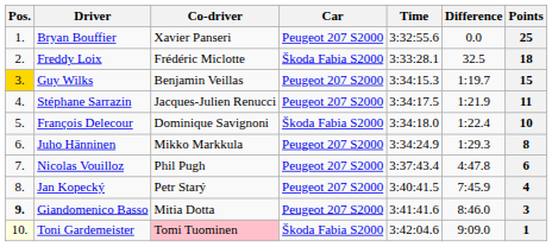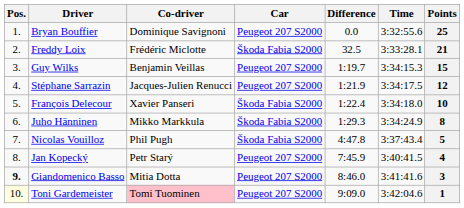columns swapped: Time <-> Difference
Bryan Bouffier | Co-driver: Xavier Panseri -> Dominique Savignoni
Freddy Loix | Points: 18 -> 21
Guy Wilks | Pos.: gold background -> no background
Stéphane Sarrazin | Points: 11 -> 12
François Delecour | Co-driver: Dominique Savignoni -> Xavier Panseri
Juho Hänninen | Car: Peugeot 207 S2000 -> Škoda Fabia S2000
Nicolas Vouilloz | Car: Peugeot 207 S2000 -> Škoda Fabia S2000
Nicolas Vouilloz | Points: 6 -> 5
Toni Gardemeister | Car: Škoda Fabia S2000 -> Peugeot 207 S2000
